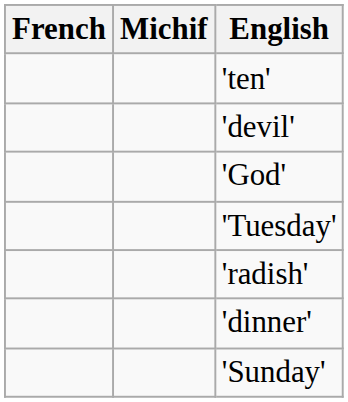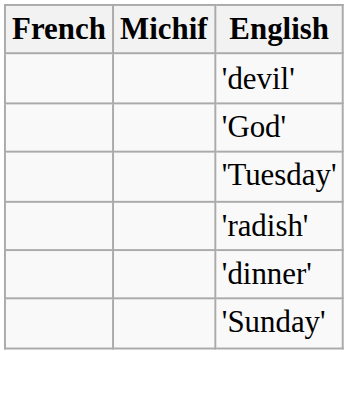- row: 'ten'
